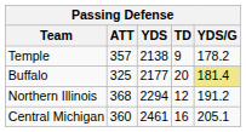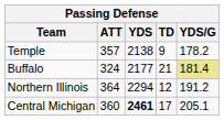Buffalo | ATT: 325 -> 324
Buffalo | TD: 20 -> 21
Northern Illinois | ATT: 368 -> 364
Central Michigan | YDS: normal -> bold
Central Michigan | TD: 16 -> 17
